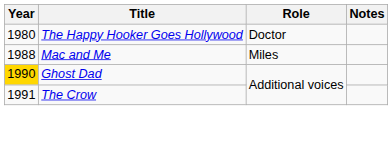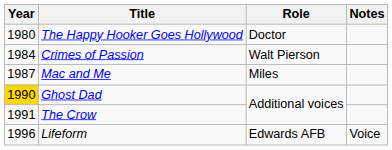+ row: 1984 | Crimes of Passion | Walt Pierson
Mac and Me | Year: 1988 -> 1987
+ row: 1996 | Lifeform | Edwards AFB | Voice
